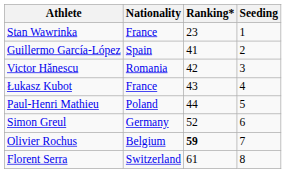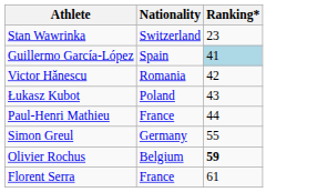- column: Seeding | 1 | 2 | 3 | 4 | 5 | 6 | 7 | 8
Stan Wawrinka | Nationality: France -> Switzerland
Guillermo García-López | Ranking*: no background -> lightblue background
Łukasz Kubot | Nationality: France -> Poland
Paul-Henri Mathieu | Nationality: Poland -> France
Simon Greul | Ranking*: 52 -> 55
Florent Serra | Nationality: Switzerland -> France
